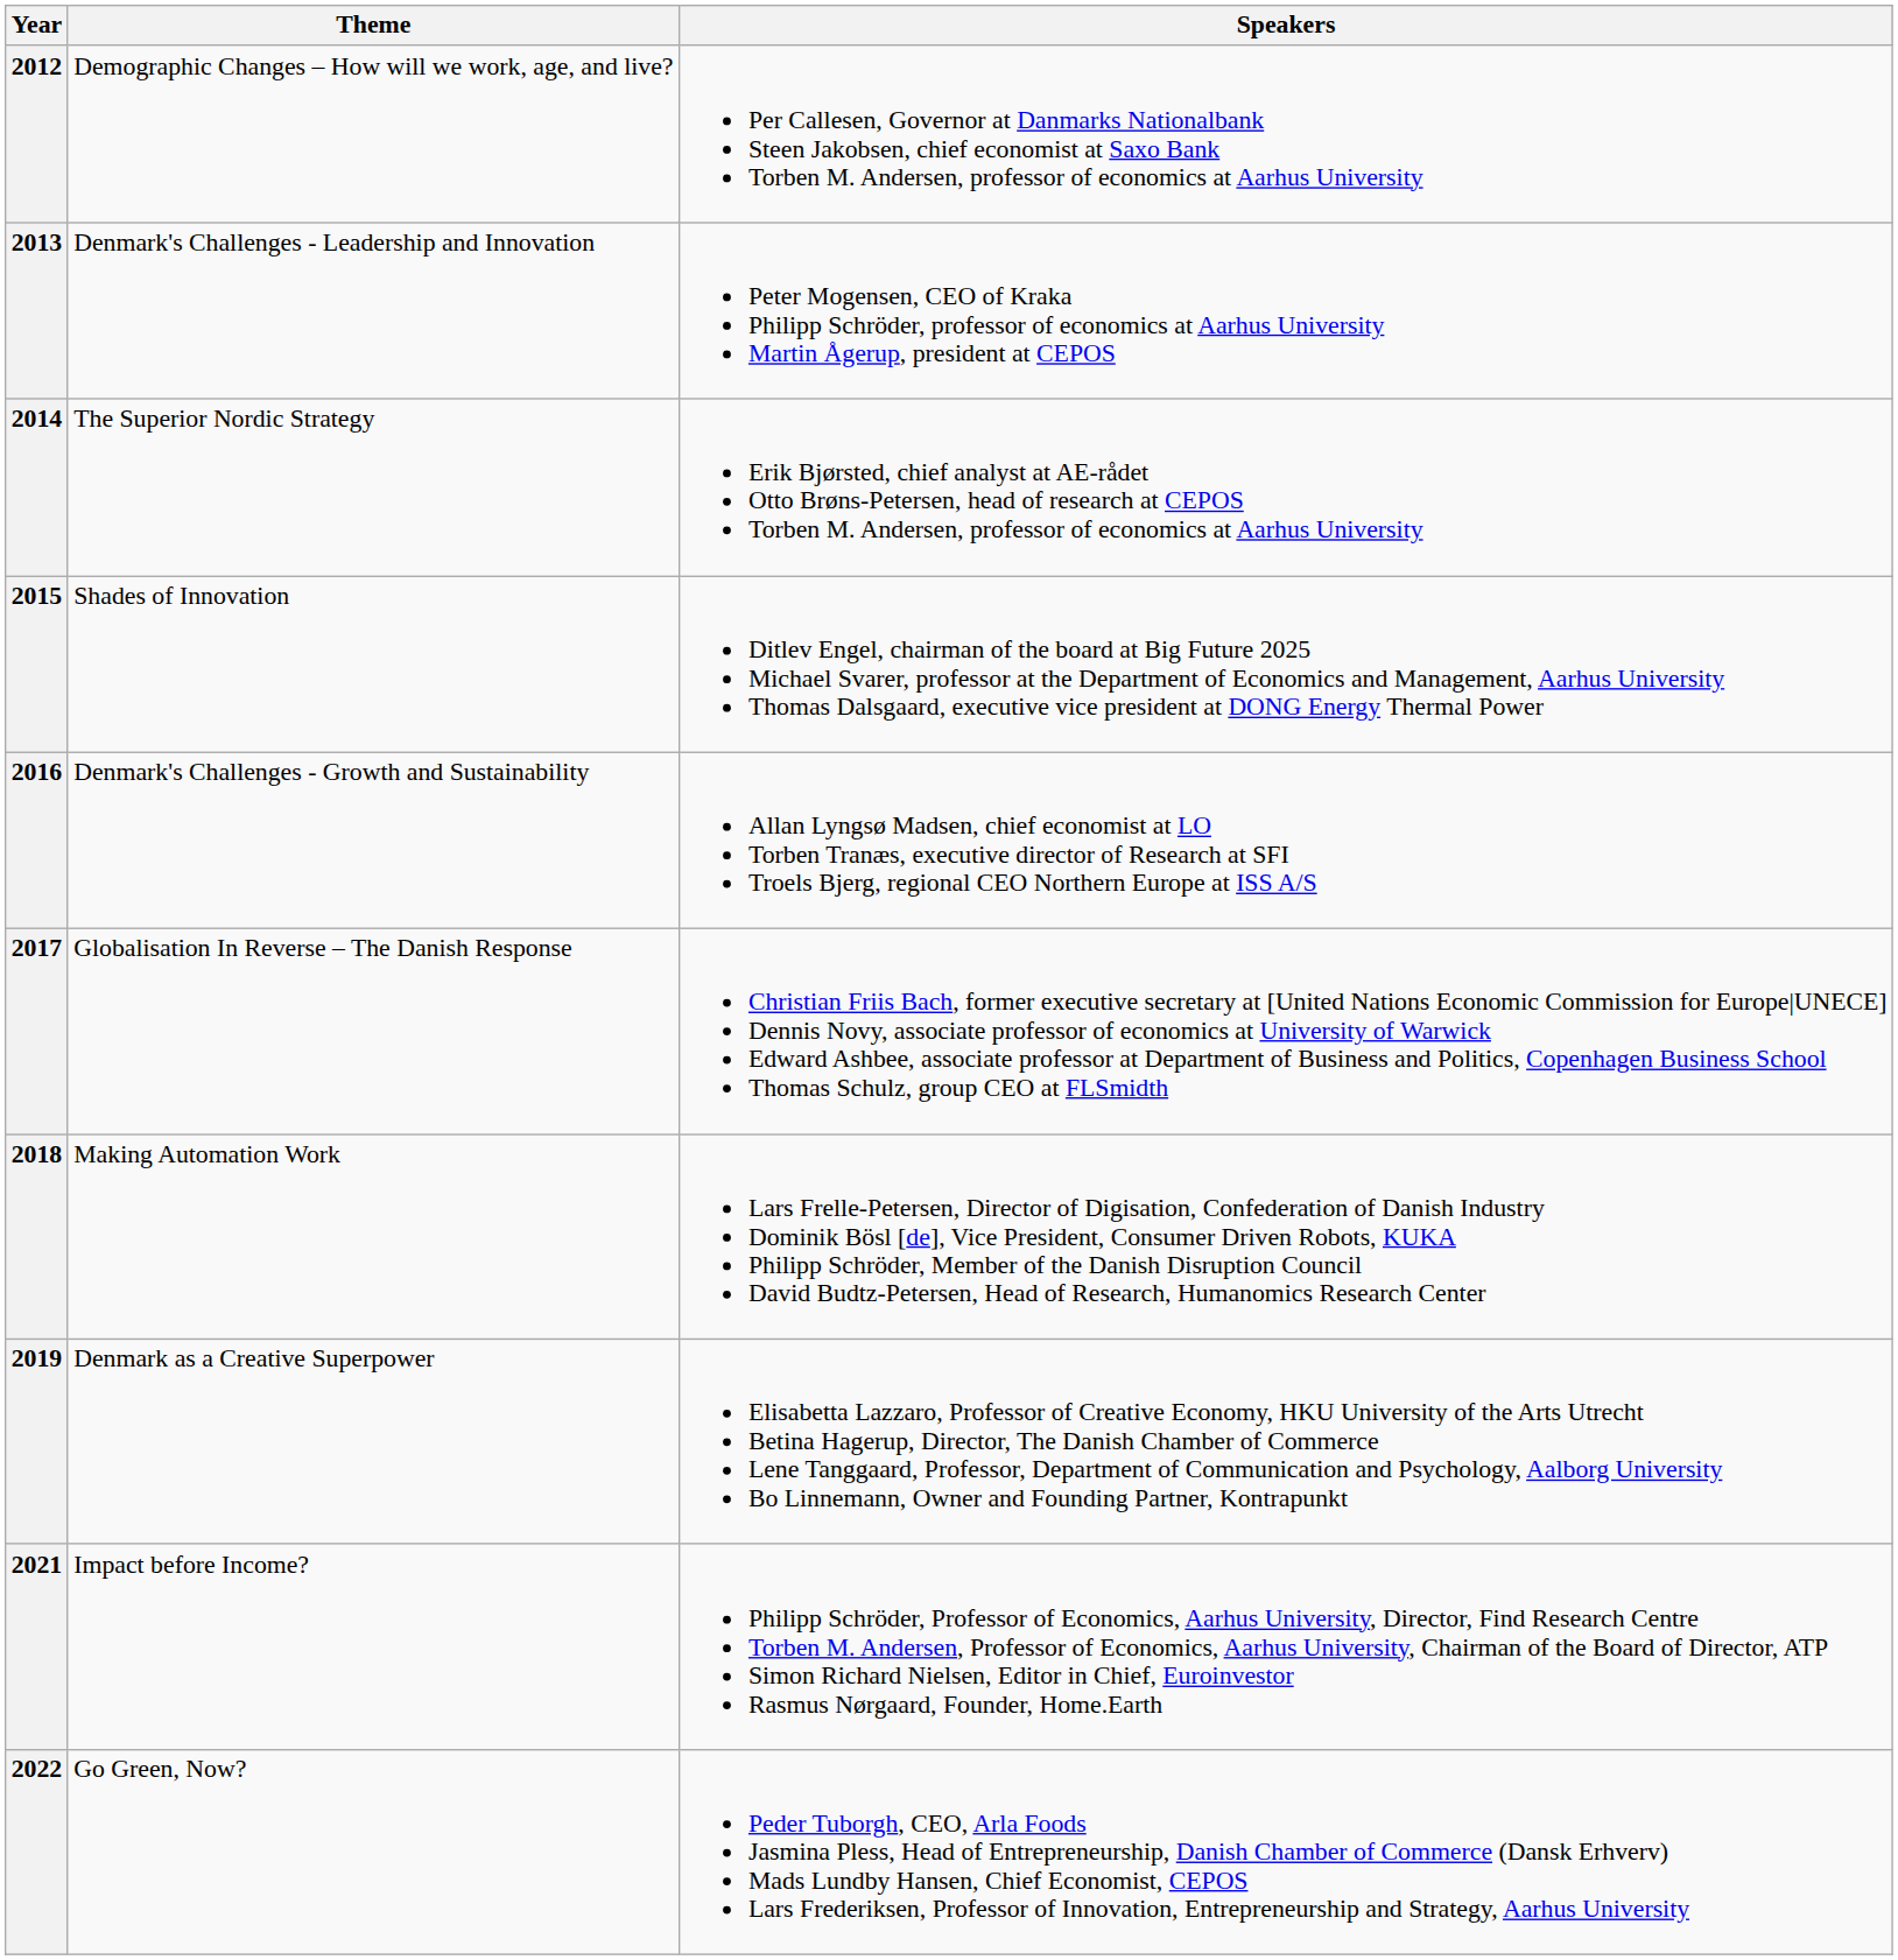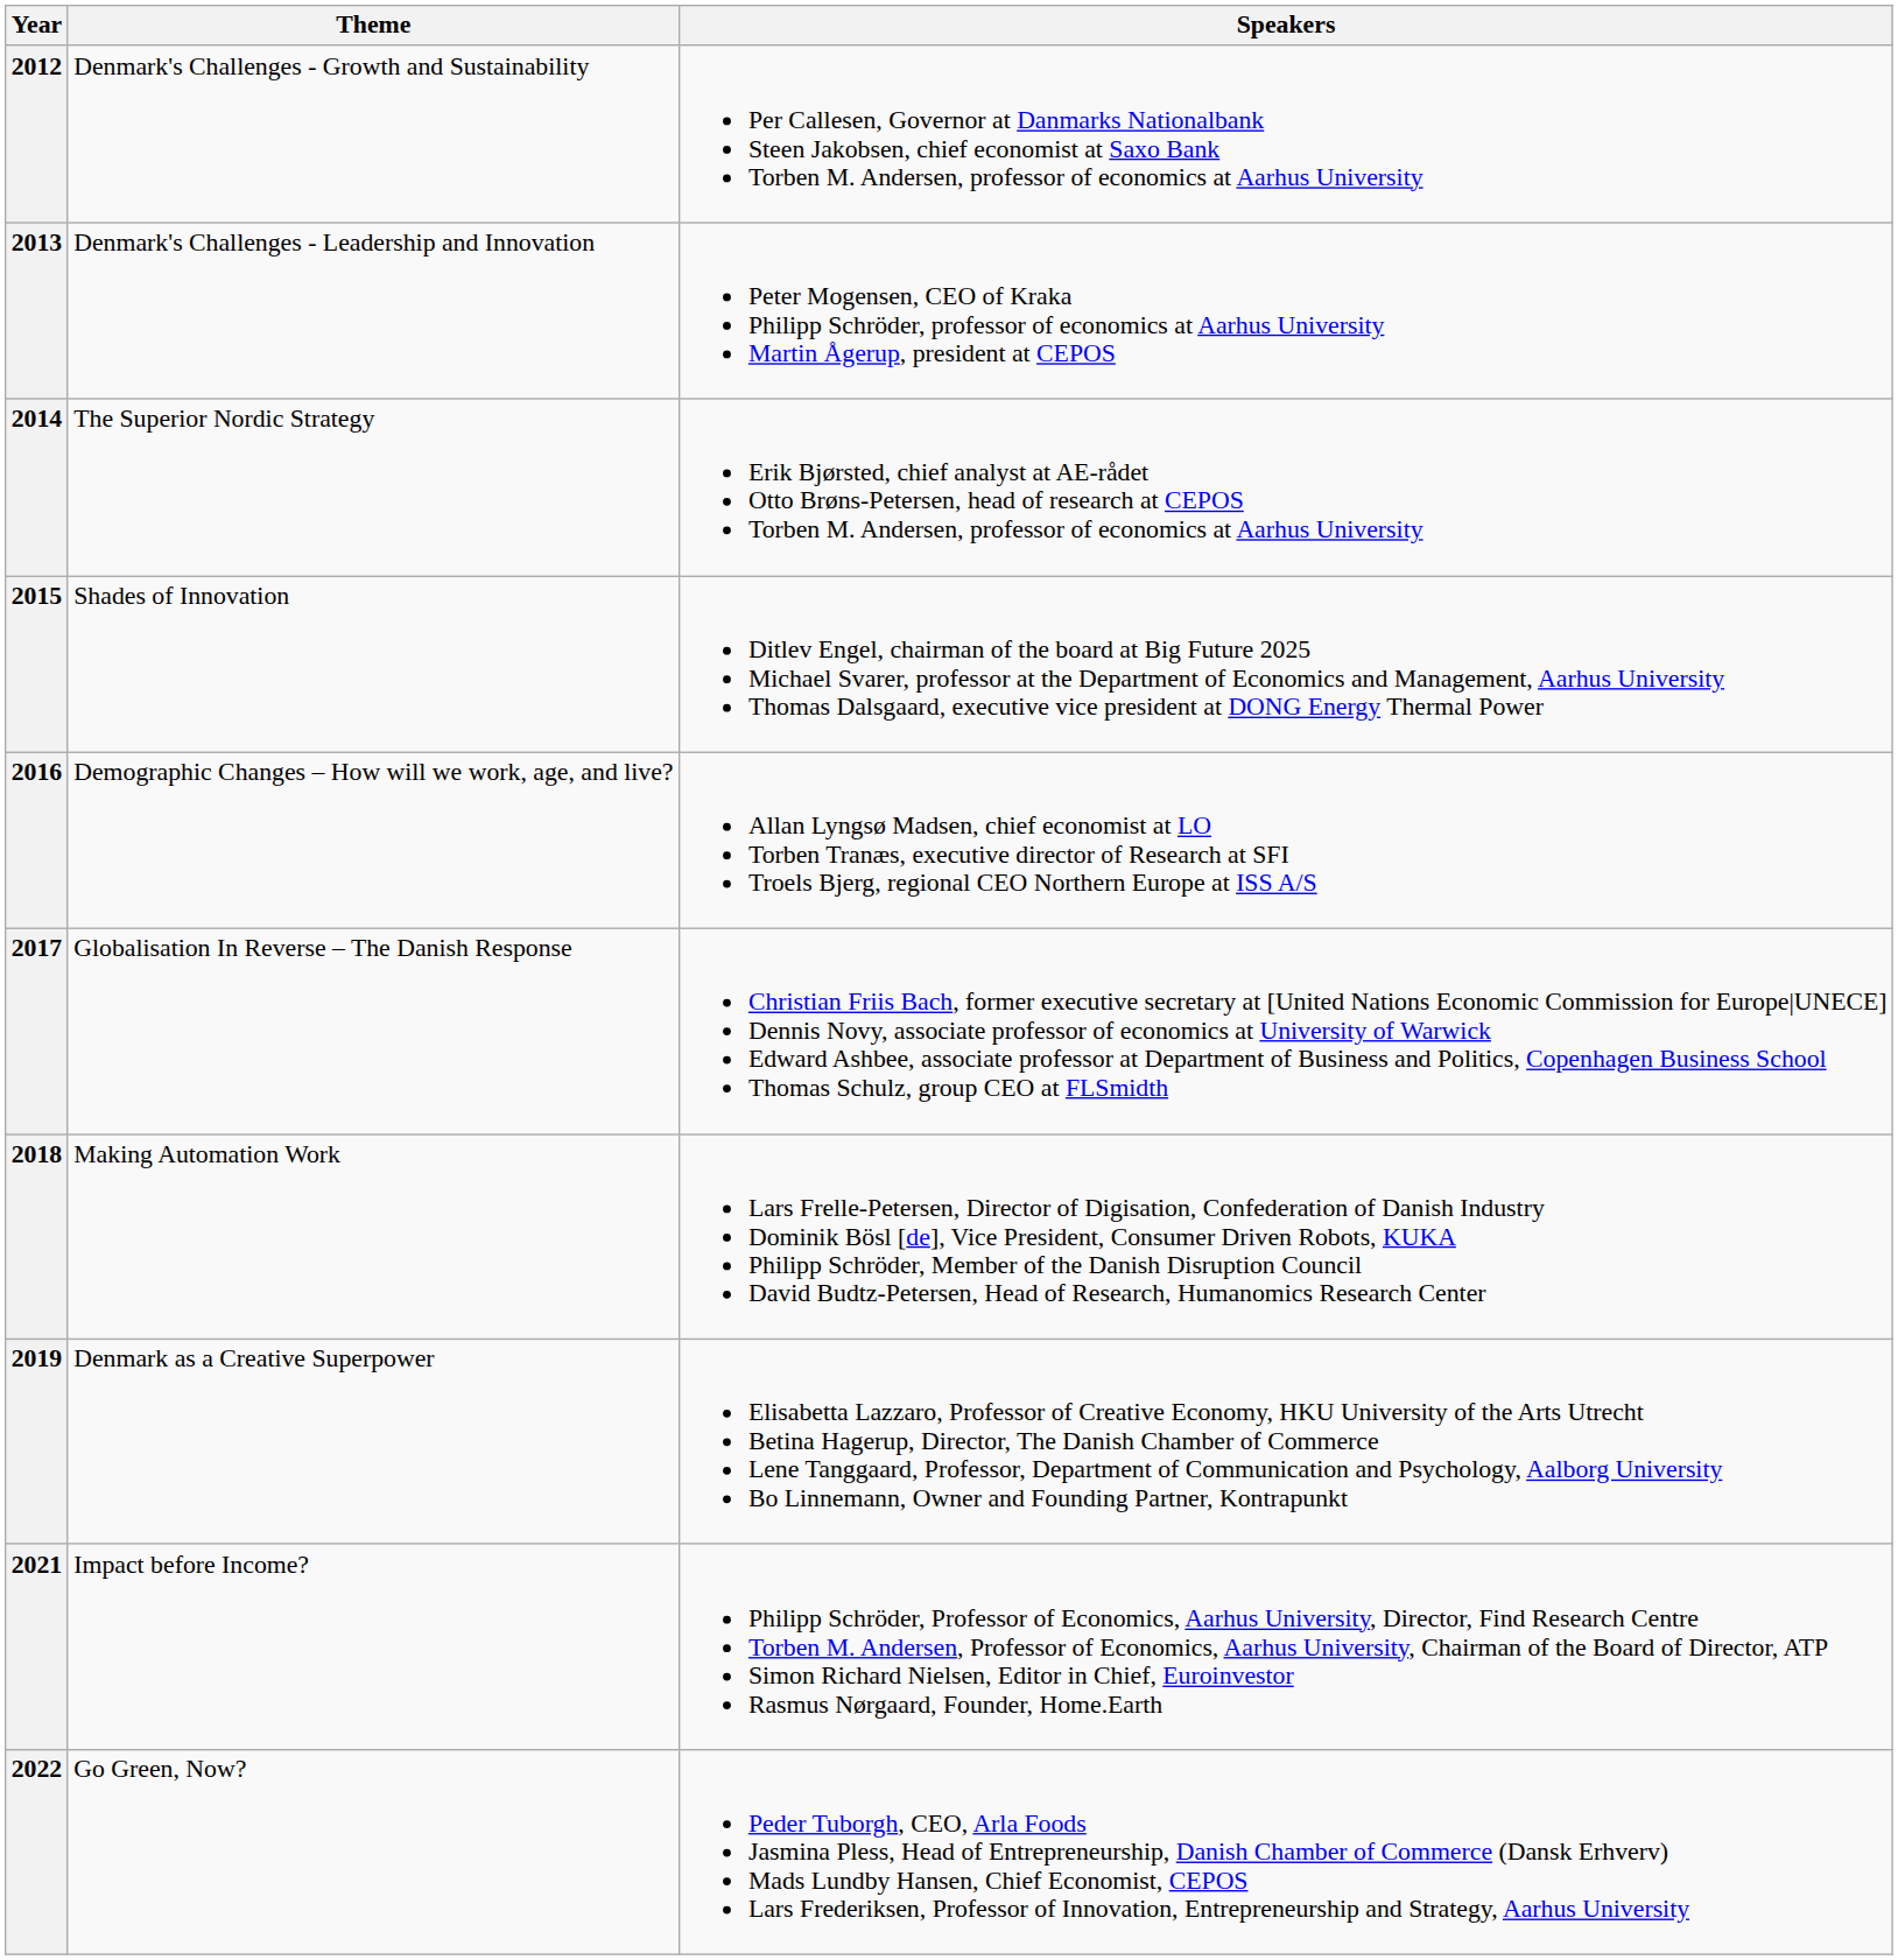2012 | Theme: Demographic Changes – How will we work, age, and live? -> Denmark's Challenges - Growth and Sustainability
2016 | Theme: Denmark's Challenges - Growth and Sustainability -> Demographic Changes – How will we work, age, and live?
